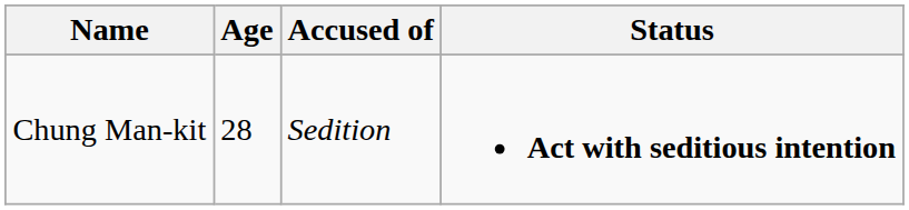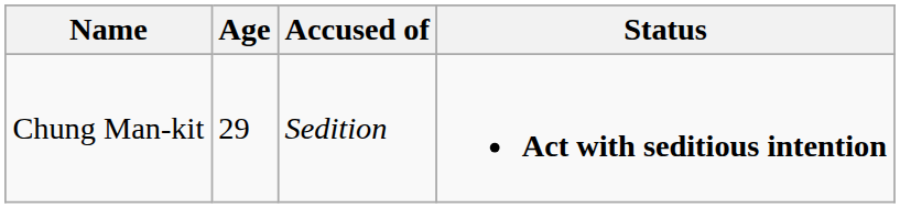Chung Man-kit | Age: 28 -> 29
